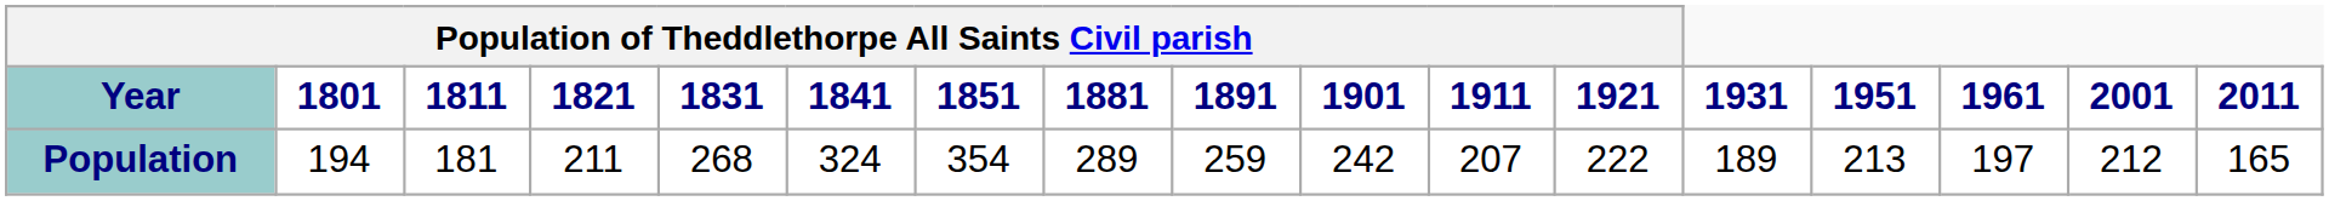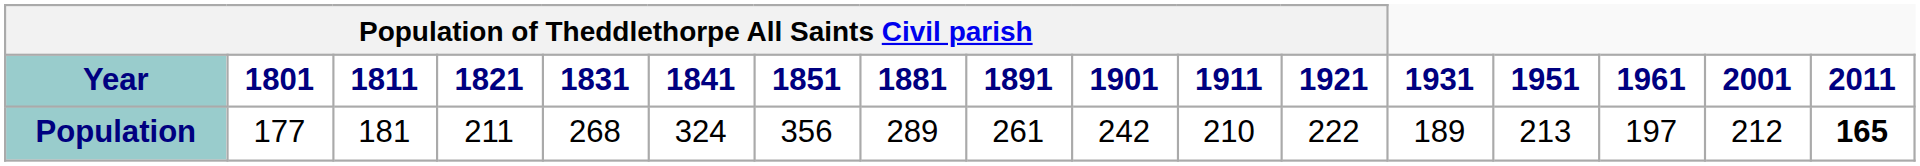Population | Population of Theddlethorpe All Saints Civil parish / 1801: 194 -> 177
Population | Population of Theddlethorpe All Saints Civil parish / 1851: 354 -> 356
Population | Population of Theddlethorpe All Saints Civil parish / 1891: 259 -> 261
Population | Population of Theddlethorpe All Saints Civil parish / 1911: 207 -> 210
Population | 2011: normal -> bold
